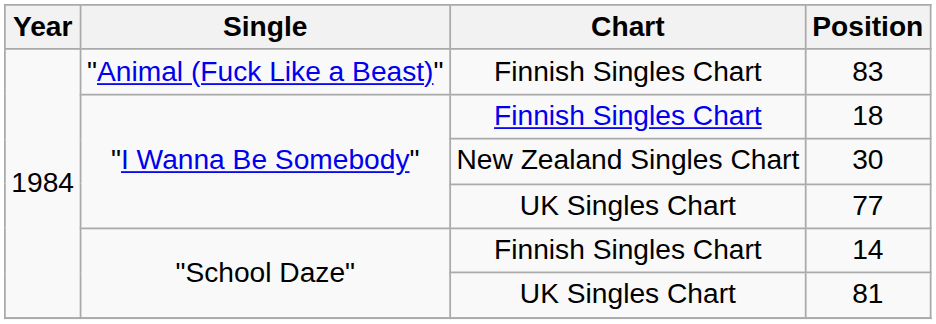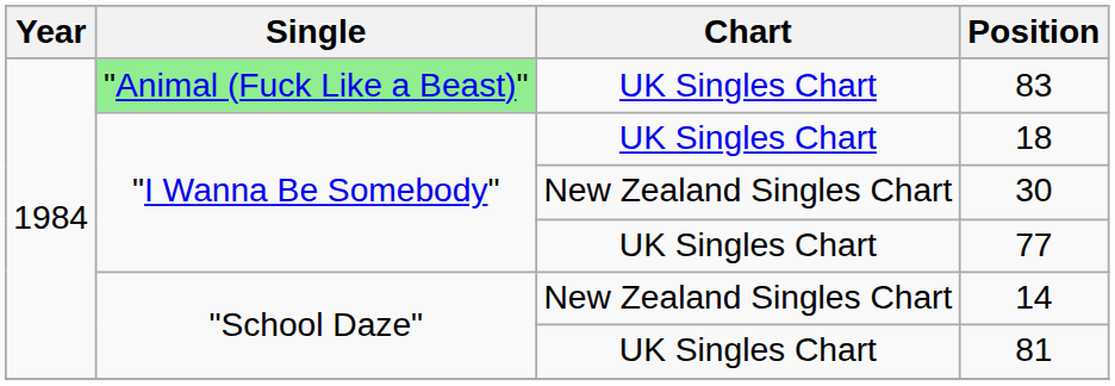83 | Single: no background -> lightgreen background
83 | Chart: Finnish Singles Chart -> UK Singles Chart
18 | Chart: Finnish Singles Chart -> UK Singles Chart
14 | Chart: Finnish Singles Chart -> New Zealand Singles Chart
